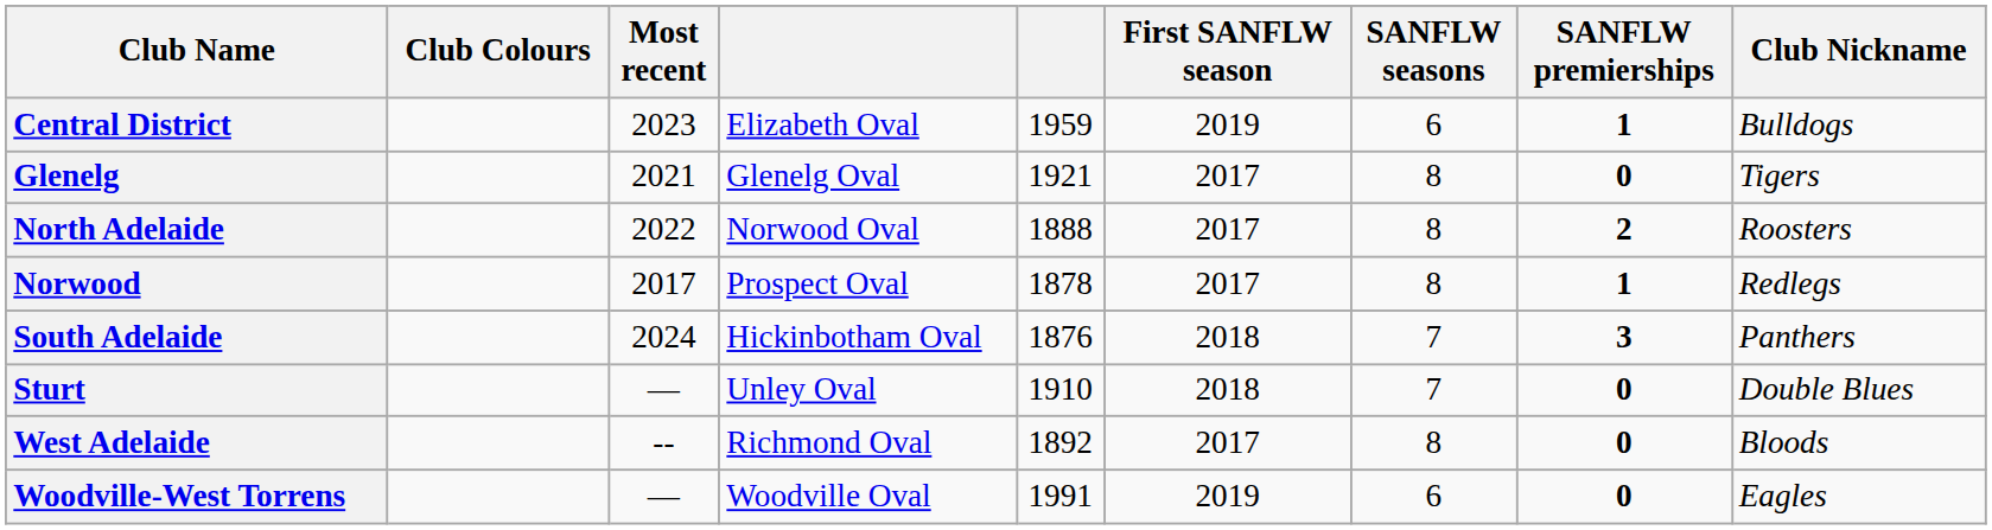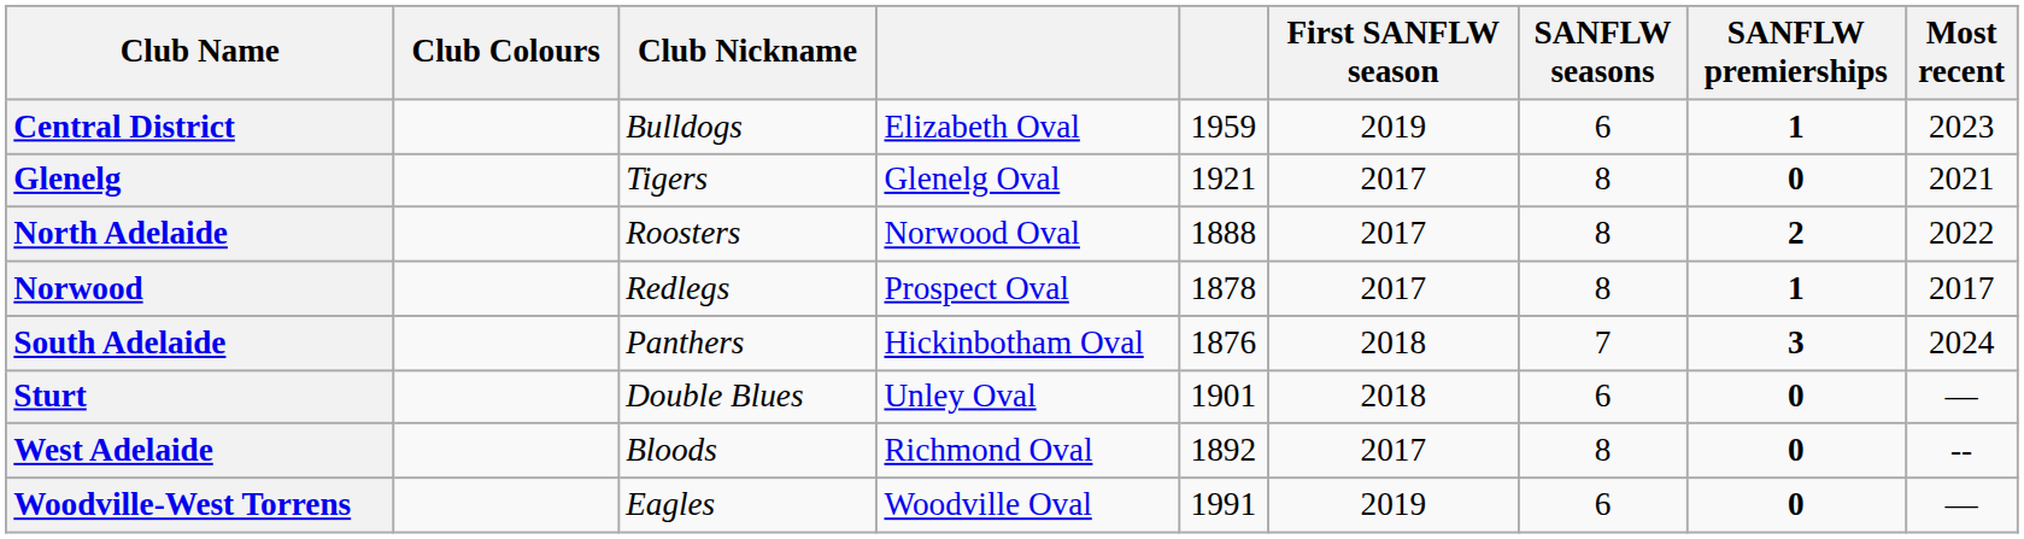columns swapped: Club Nickname <-> Most recent
Sturt | column 5: 1910 -> 1901
Sturt | SANFLW seasons: 7 -> 6
